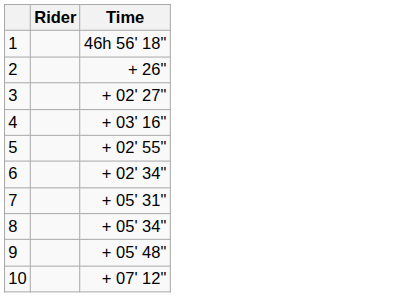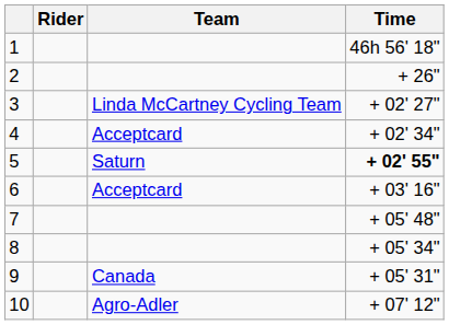+ column: Team | Linda McCartney Cycling Team | Acceptcard | Saturn | Acceptcard | Canada | Agro-Adler
4 | Time: + 03' 16" -> + 02' 34"
5 | Time: normal -> bold
6 | Time: + 02' 34" -> + 03' 16"
7 | Time: + 05' 31" -> + 05' 48"
9 | Time: + 05' 48" -> + 05' 31"
